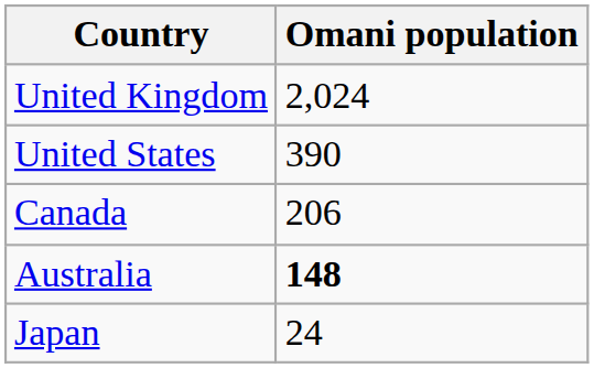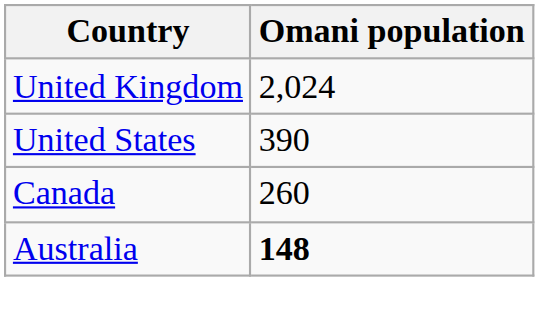Canada | Omani population: 206 -> 260
- row: Japan | 24
